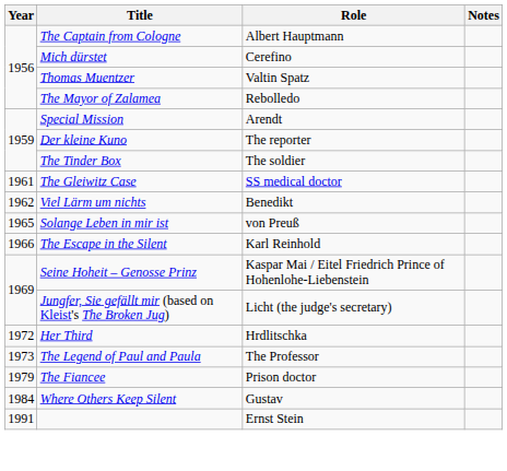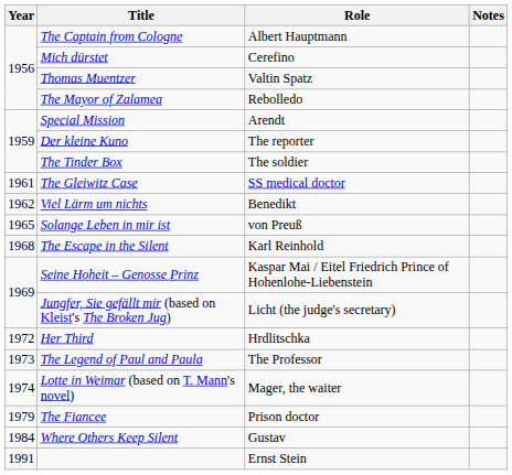The Escape in the Silent | Year: 1966 -> 1968
+ row: 1974 | Lotte in Weimar (based on T. Mann's novel) | Mager, the waiter
